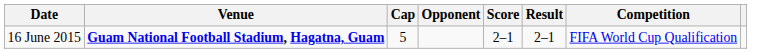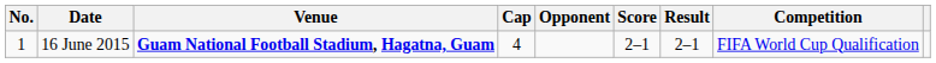+ column: No. | 1
16 June 2015 | Cap: 5 -> 4
